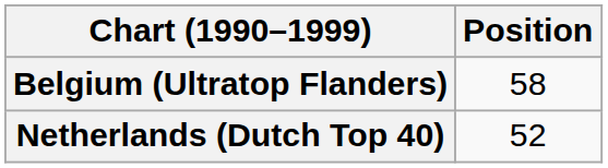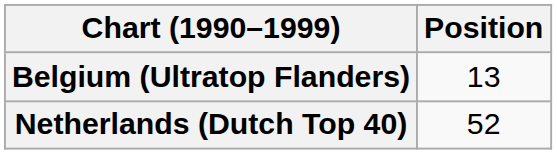Belgium (Ultratop Flanders) | Position: 58 -> 13
